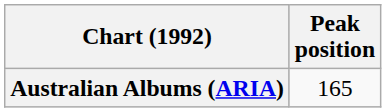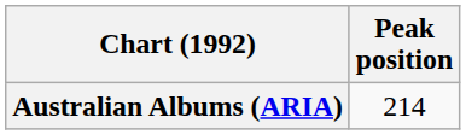Australian Albums (ARIA) | Peak position: 165 -> 214
